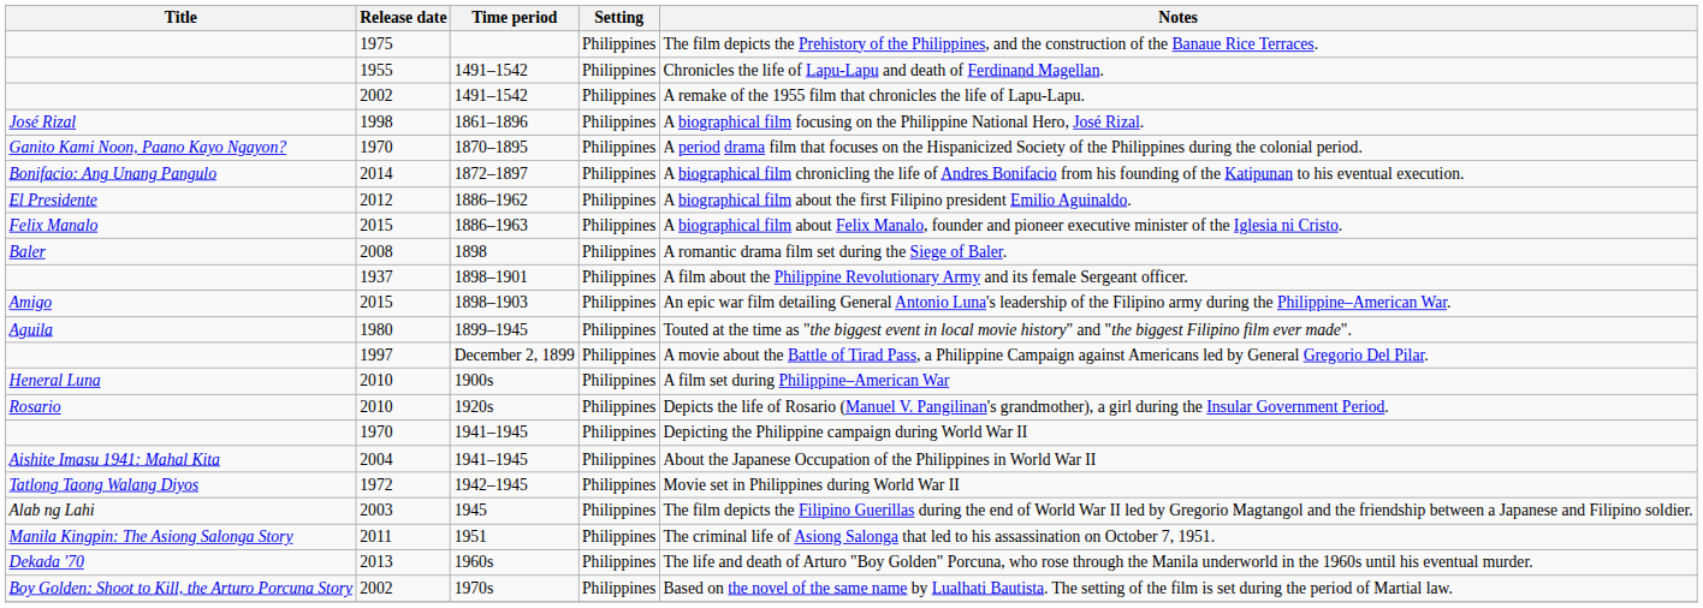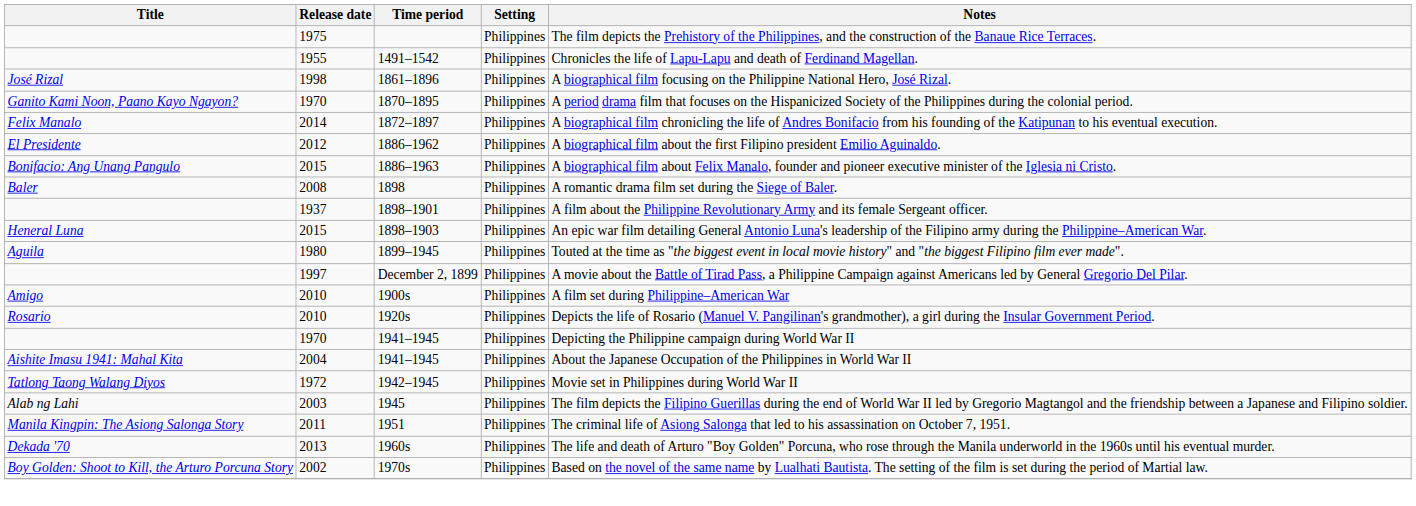- row: 2002 | 1491–1542 | Philippines | A remake of the 1955 film that chronicles the life of Lapu-Lapu.
1872–1897 | Title: Bonifacio: Ang Unang Pangulo -> Felix Manalo
1886–1963 | Title: Felix Manalo -> Bonifacio: Ang Unang Pangulo
1898–1903 | Title: Amigo -> Heneral Luna
1900s | Title: Heneral Luna -> Amigo
